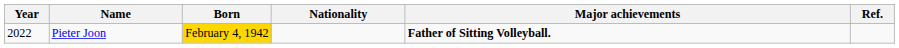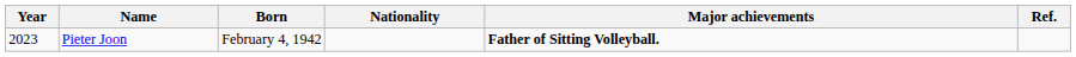Pieter Joon | Year: 2022 -> 2023
Pieter Joon | Born: gold background -> no background
